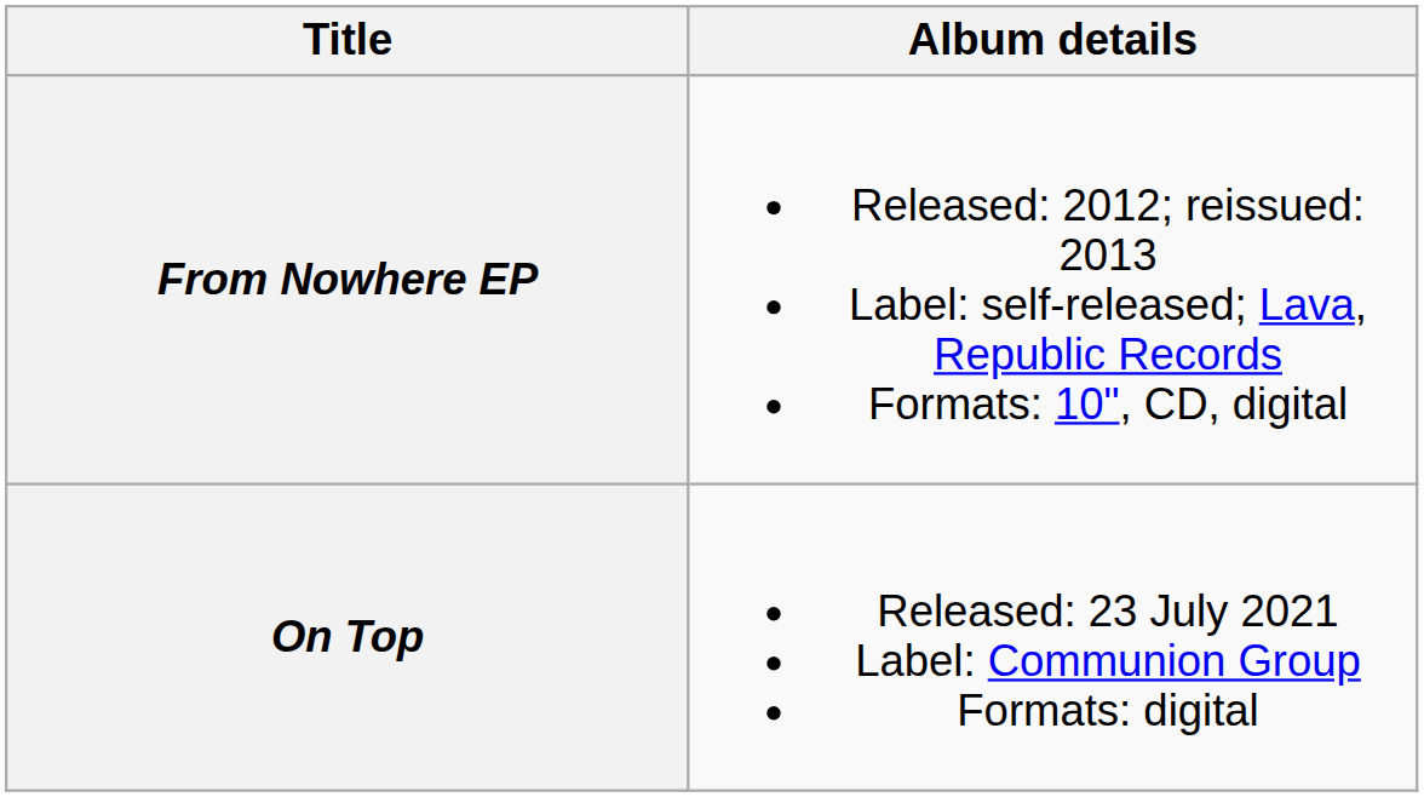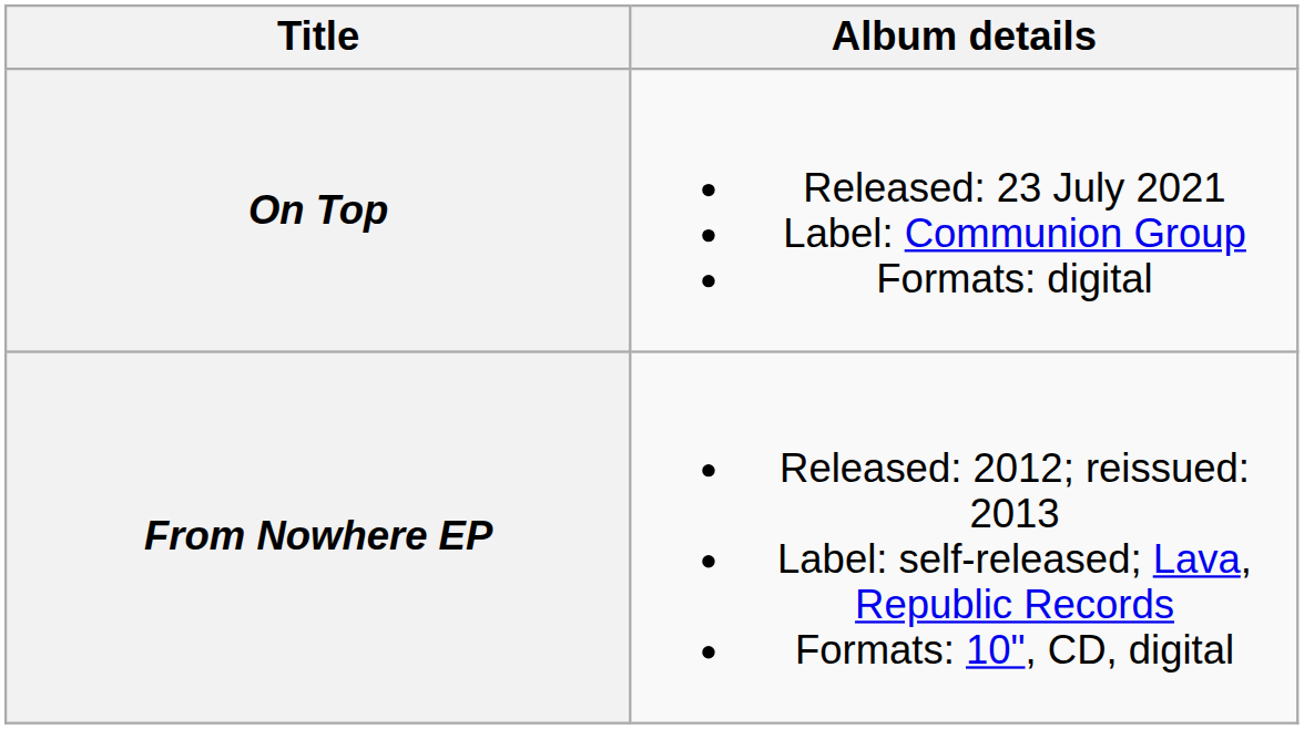rows swapped: From Nowhere EP <-> On Top
